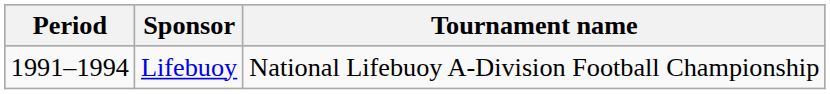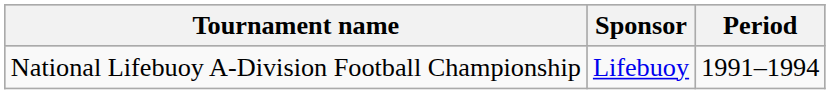columns swapped: Period <-> Tournament name
